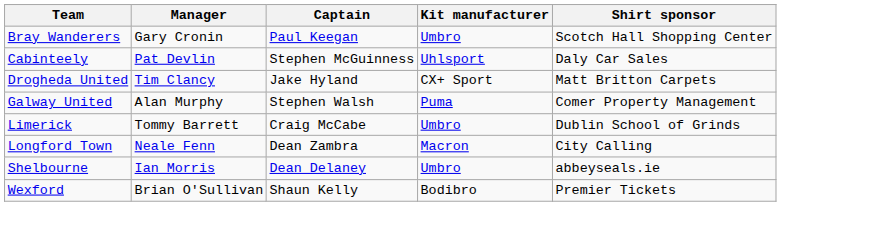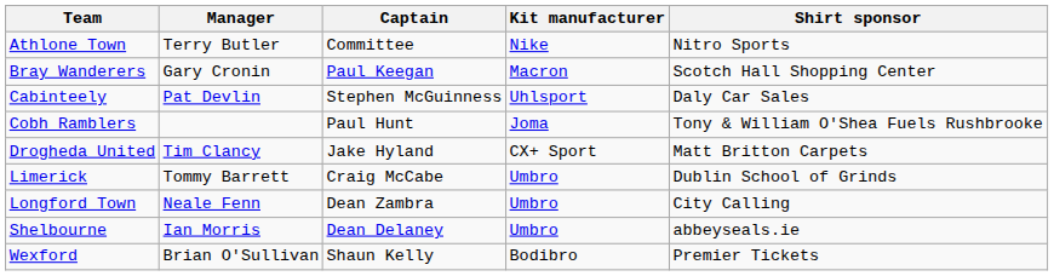+ row: Athlone Town | Terry Butler | Committee | Nike | Nitro Sports
Bray Wanderers | Kit manufacturer: Umbro -> Macron
+ row: Cobh Ramblers | Paul Hunt | Joma | Tony & William O'Shea Fuels Rushbrooke
- row: Galway United | Alan Murphy | Stephen Walsh | Puma | Comer Property Management
Longford Town | Kit manufacturer: Macron -> Umbro
